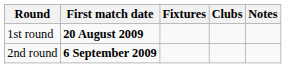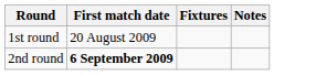- column: Clubs
1st round | First match date: bold -> normal
